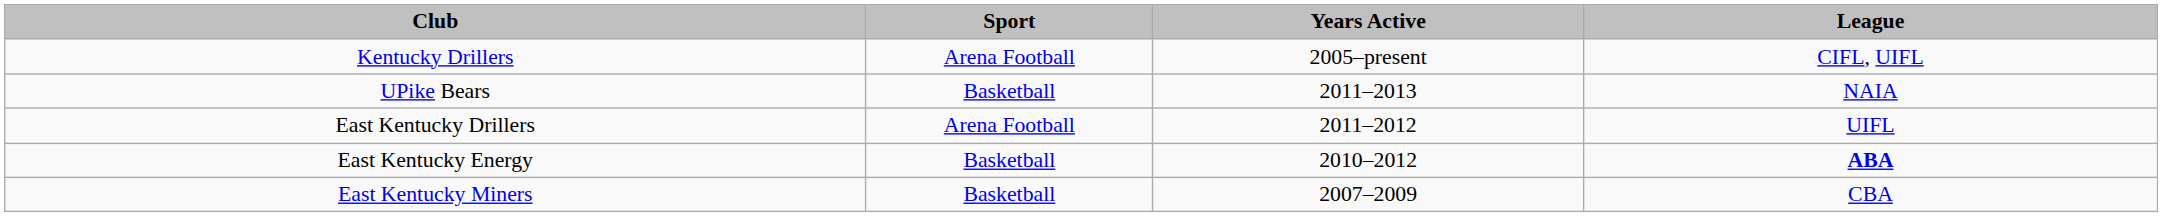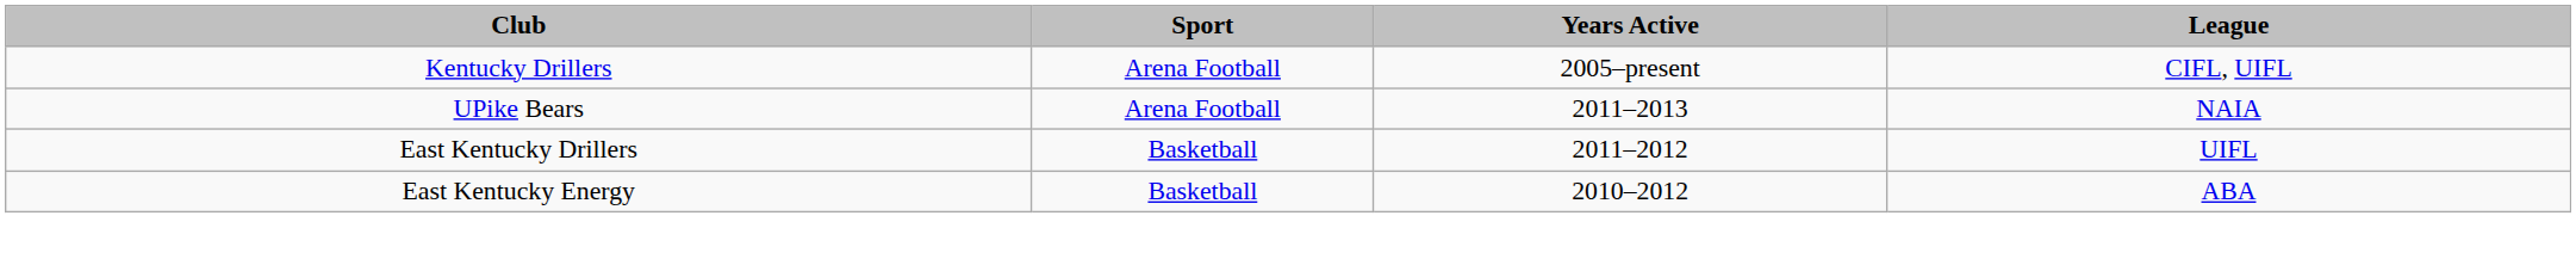UPike Bears | Sport: Basketball -> Arena Football
East Kentucky Drillers | Sport: Arena Football -> Basketball
East Kentucky Energy | League: bold -> normal
- row: East Kentucky Miners | Basketball | 2007–2009 | CBA
